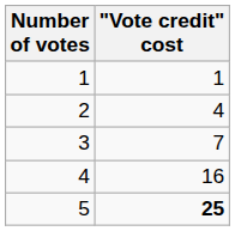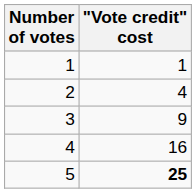3 | "Vote credit" cost: 7 -> 9
